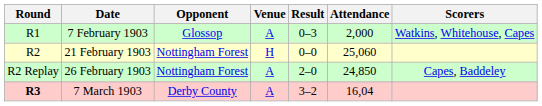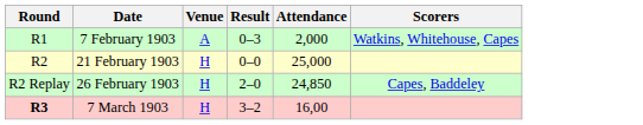- column: Opponent | Glossop | Nottingham Forest | Nottingham Forest | Derby County
21 February 1903 | Attendance: 25,060 -> 25,000
26 February 1903 | Venue: A -> H
7 March 1903 | Venue: A -> H
7 March 1903 | Attendance: 16,04 -> 16,00
